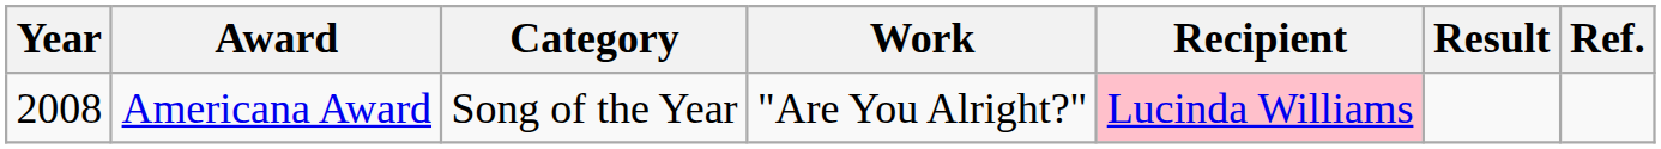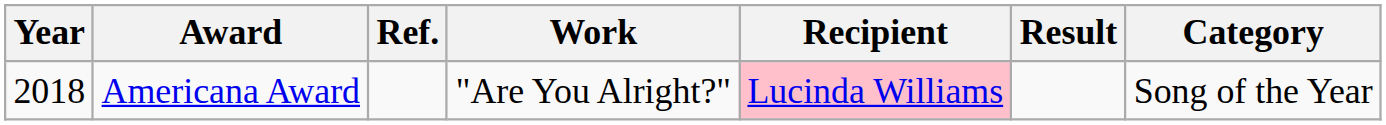columns swapped: Category <-> Ref.
Americana Award | Year: 2008 -> 2018
